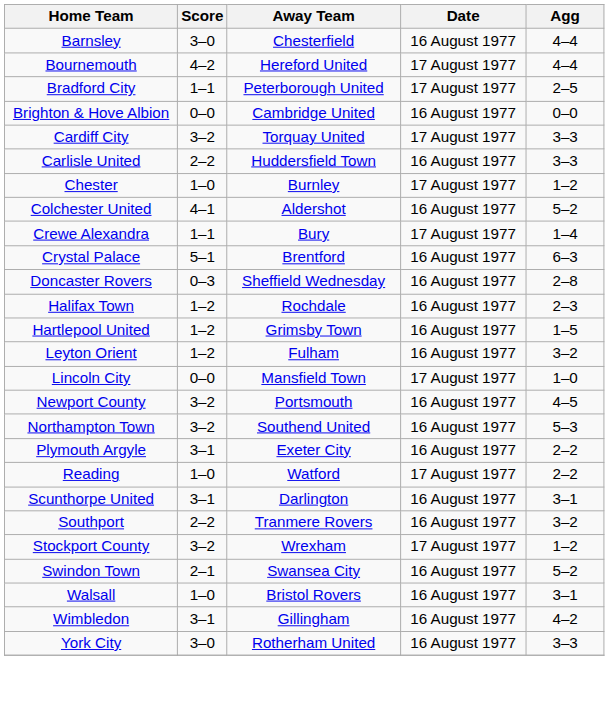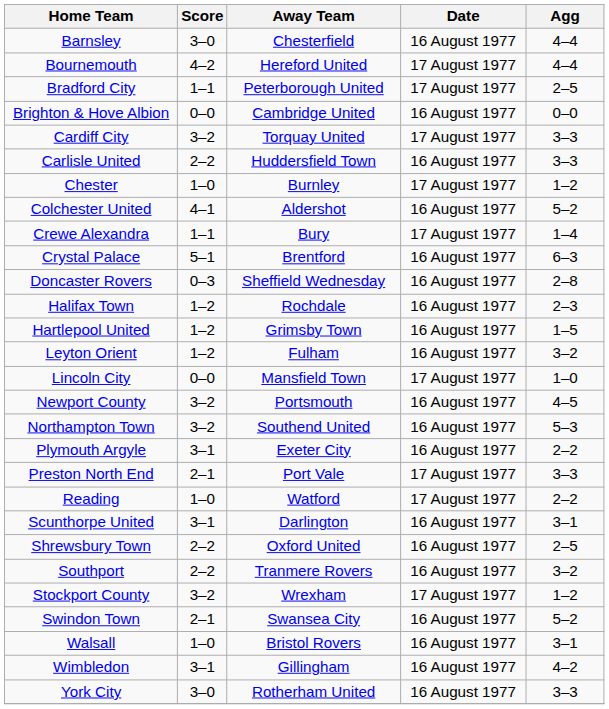+ row: Preston North End | 2–1 | Port Vale | 17 August 1977 | 3–3
+ row: Shrewsbury Town | 2–2 | Oxford United | 16 August 1977 | 2–5
